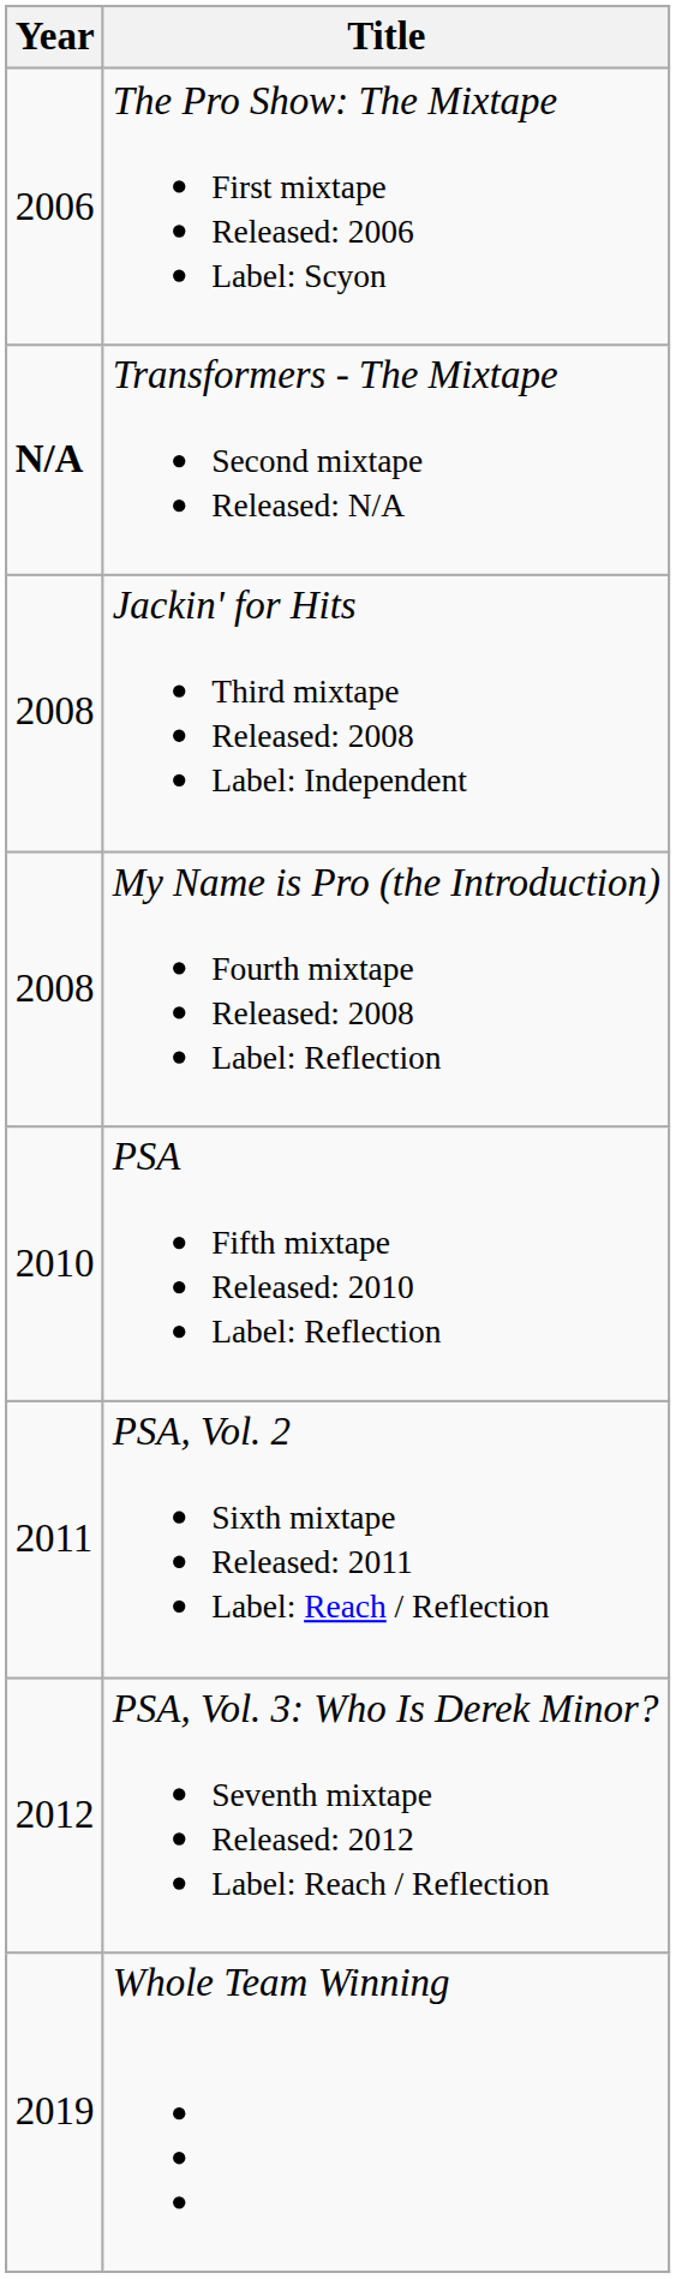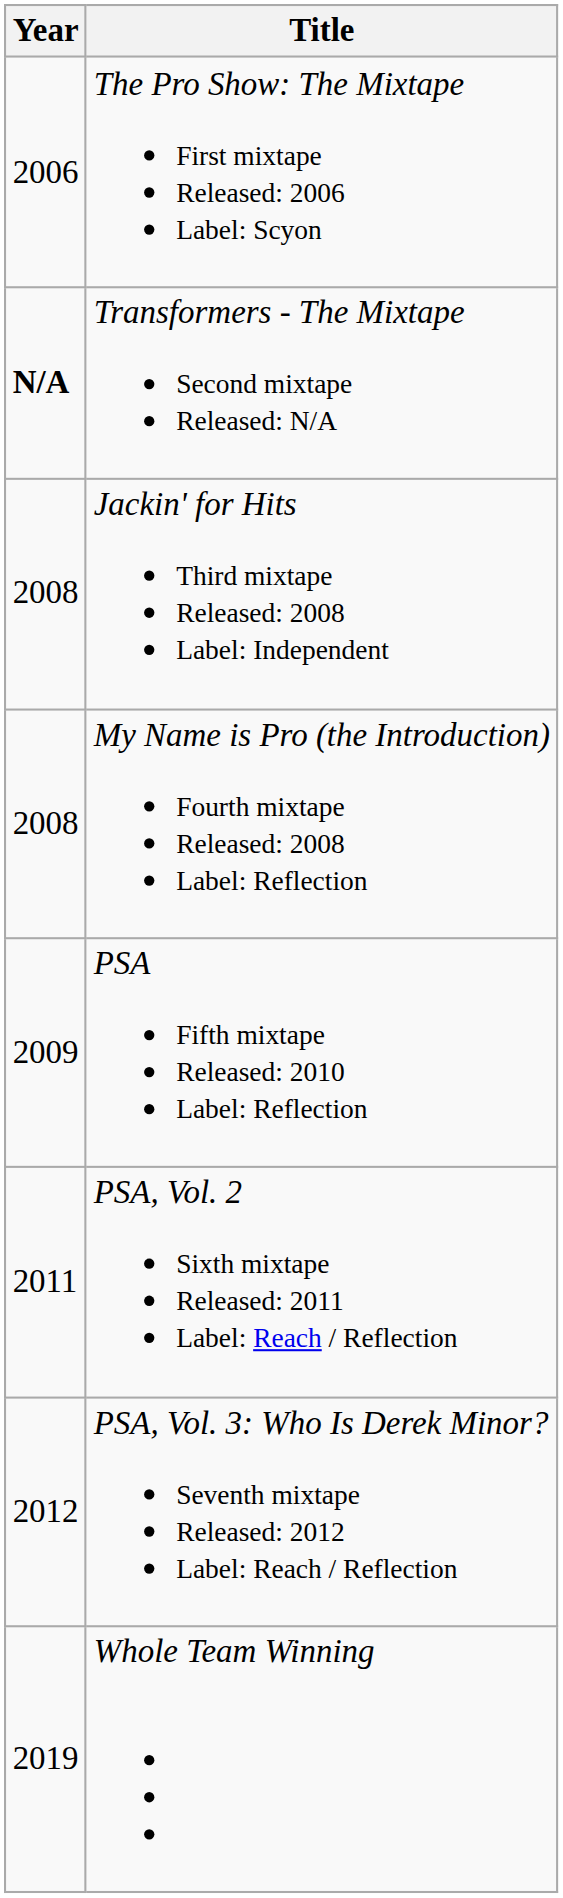PSA Fifth mixtape Released: 2010 Label: Reflection | Year: 2010 -> 2009
